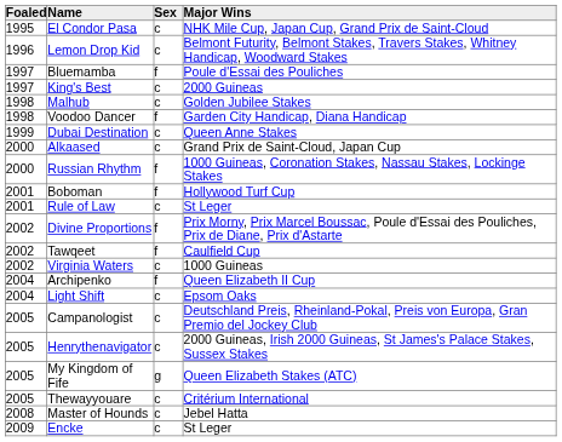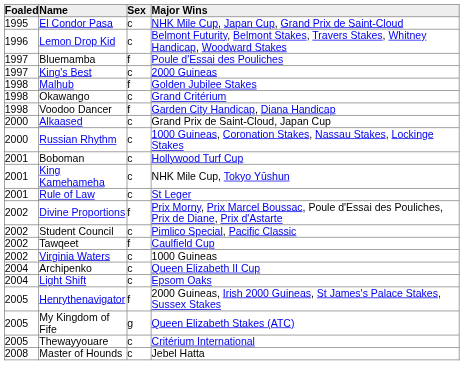Malhub | Sex: c -> f
+ row: 1998 | Okawango | c | Grand Critérium
- row: 1999 | Dubai Destination | c | Queen Anne Stakes
Russian Rhythm | Sex: f -> c
Boboman | Sex: f -> c
+ row: 2001 | King Kamehameha | c | NHK Mile Cup, Tokyo Yūshun
+ row: 2002 | Student Council | c | Pimlico Special, Pacific Classic
Archipenko | Sex: f -> c
- row: 2005 | Campanologist | c | Deutschland Preis, Rheinland-Pokal, Preis von Europa, Gran Premio del Jockey Club
Henrythenavigator | Sex: c -> f
- row: 2009 | Encke | c | St Leger
